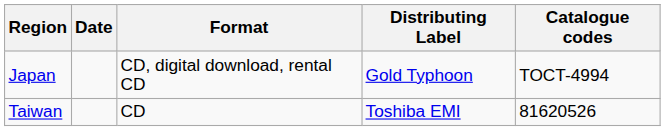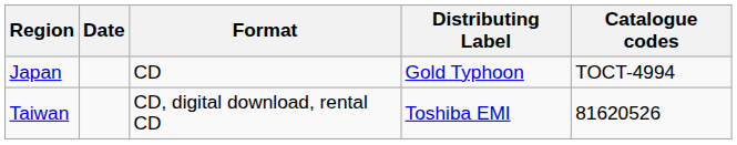Japan | Format: CD, digital download, rental CD -> CD
Taiwan | Format: CD -> CD, digital download, rental CD
